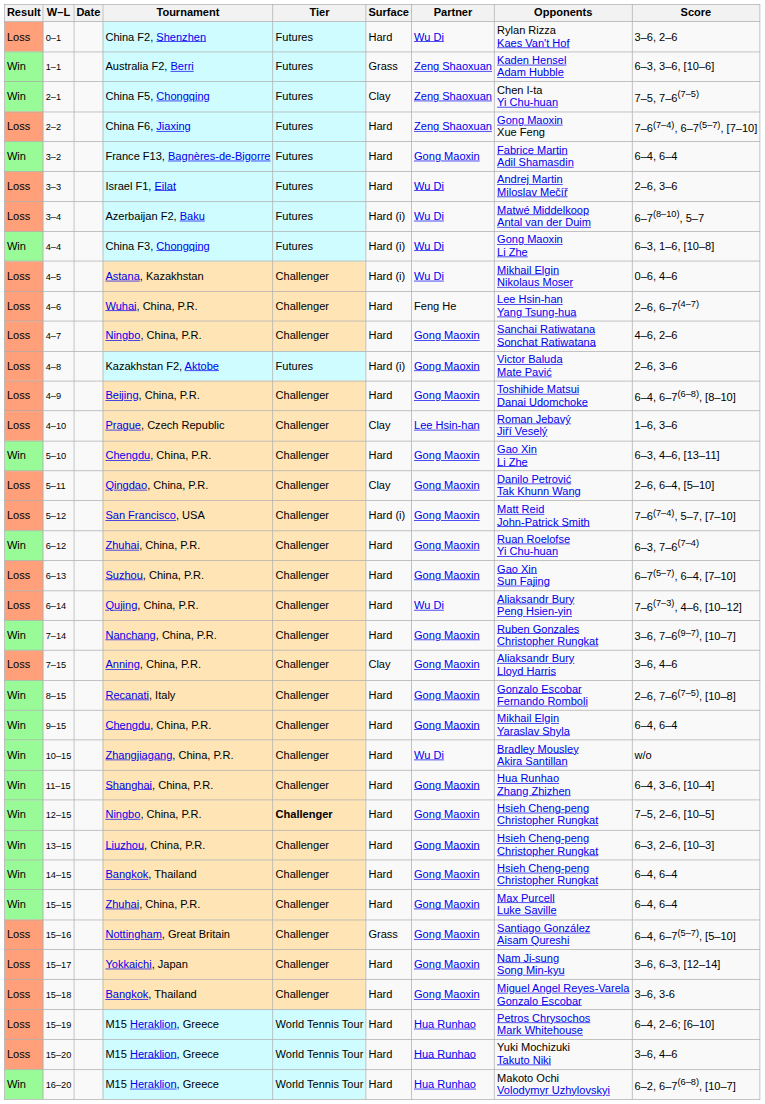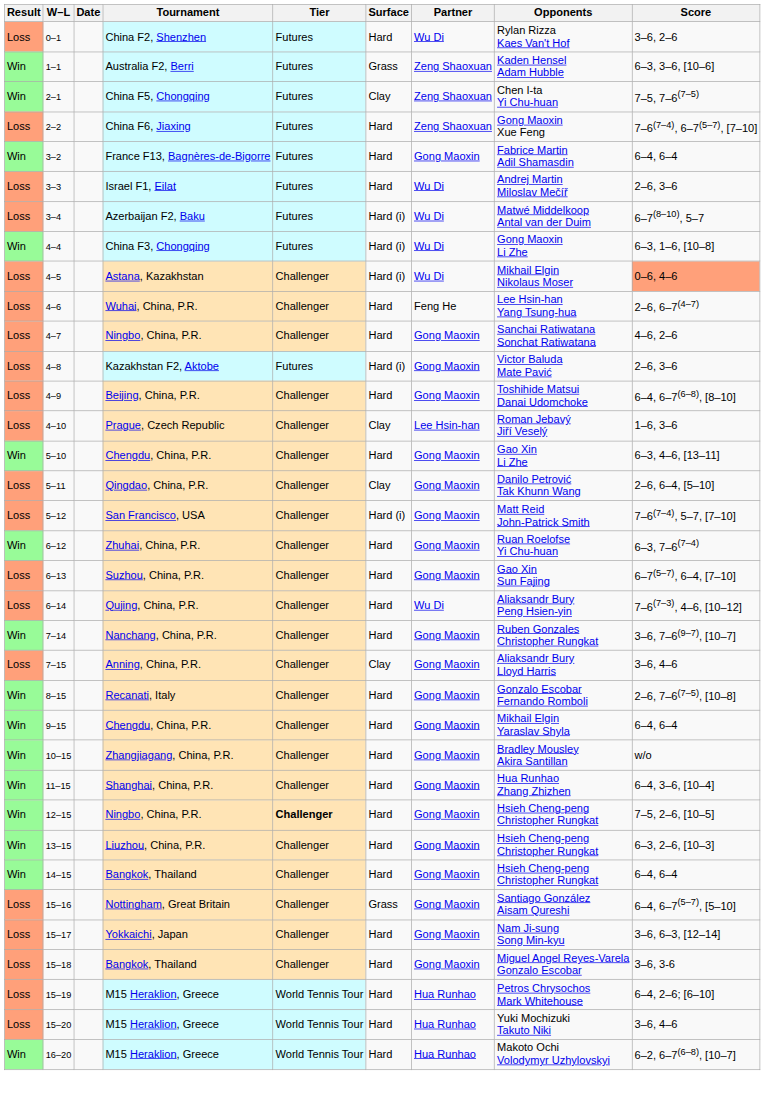4–5 | Score: no background -> lightsalmon background
10–15 | Partner: Wu Di -> Gong Maoxin
- row: Win | 15–15 | Zhuhai, China, P.R. | Challenger | Hard | Gong Maoxin | Max Purcell Luke Saville | 6–4, 6–4
